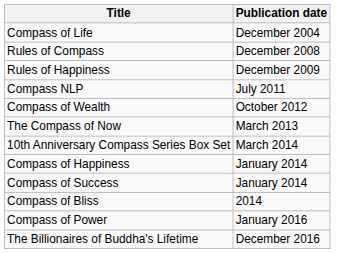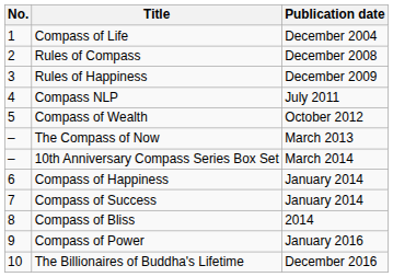+ column: No. | 1 | 2 | 3 | 4 | 5 | – | – | 6 | 7 | 8 | 9 | 10
